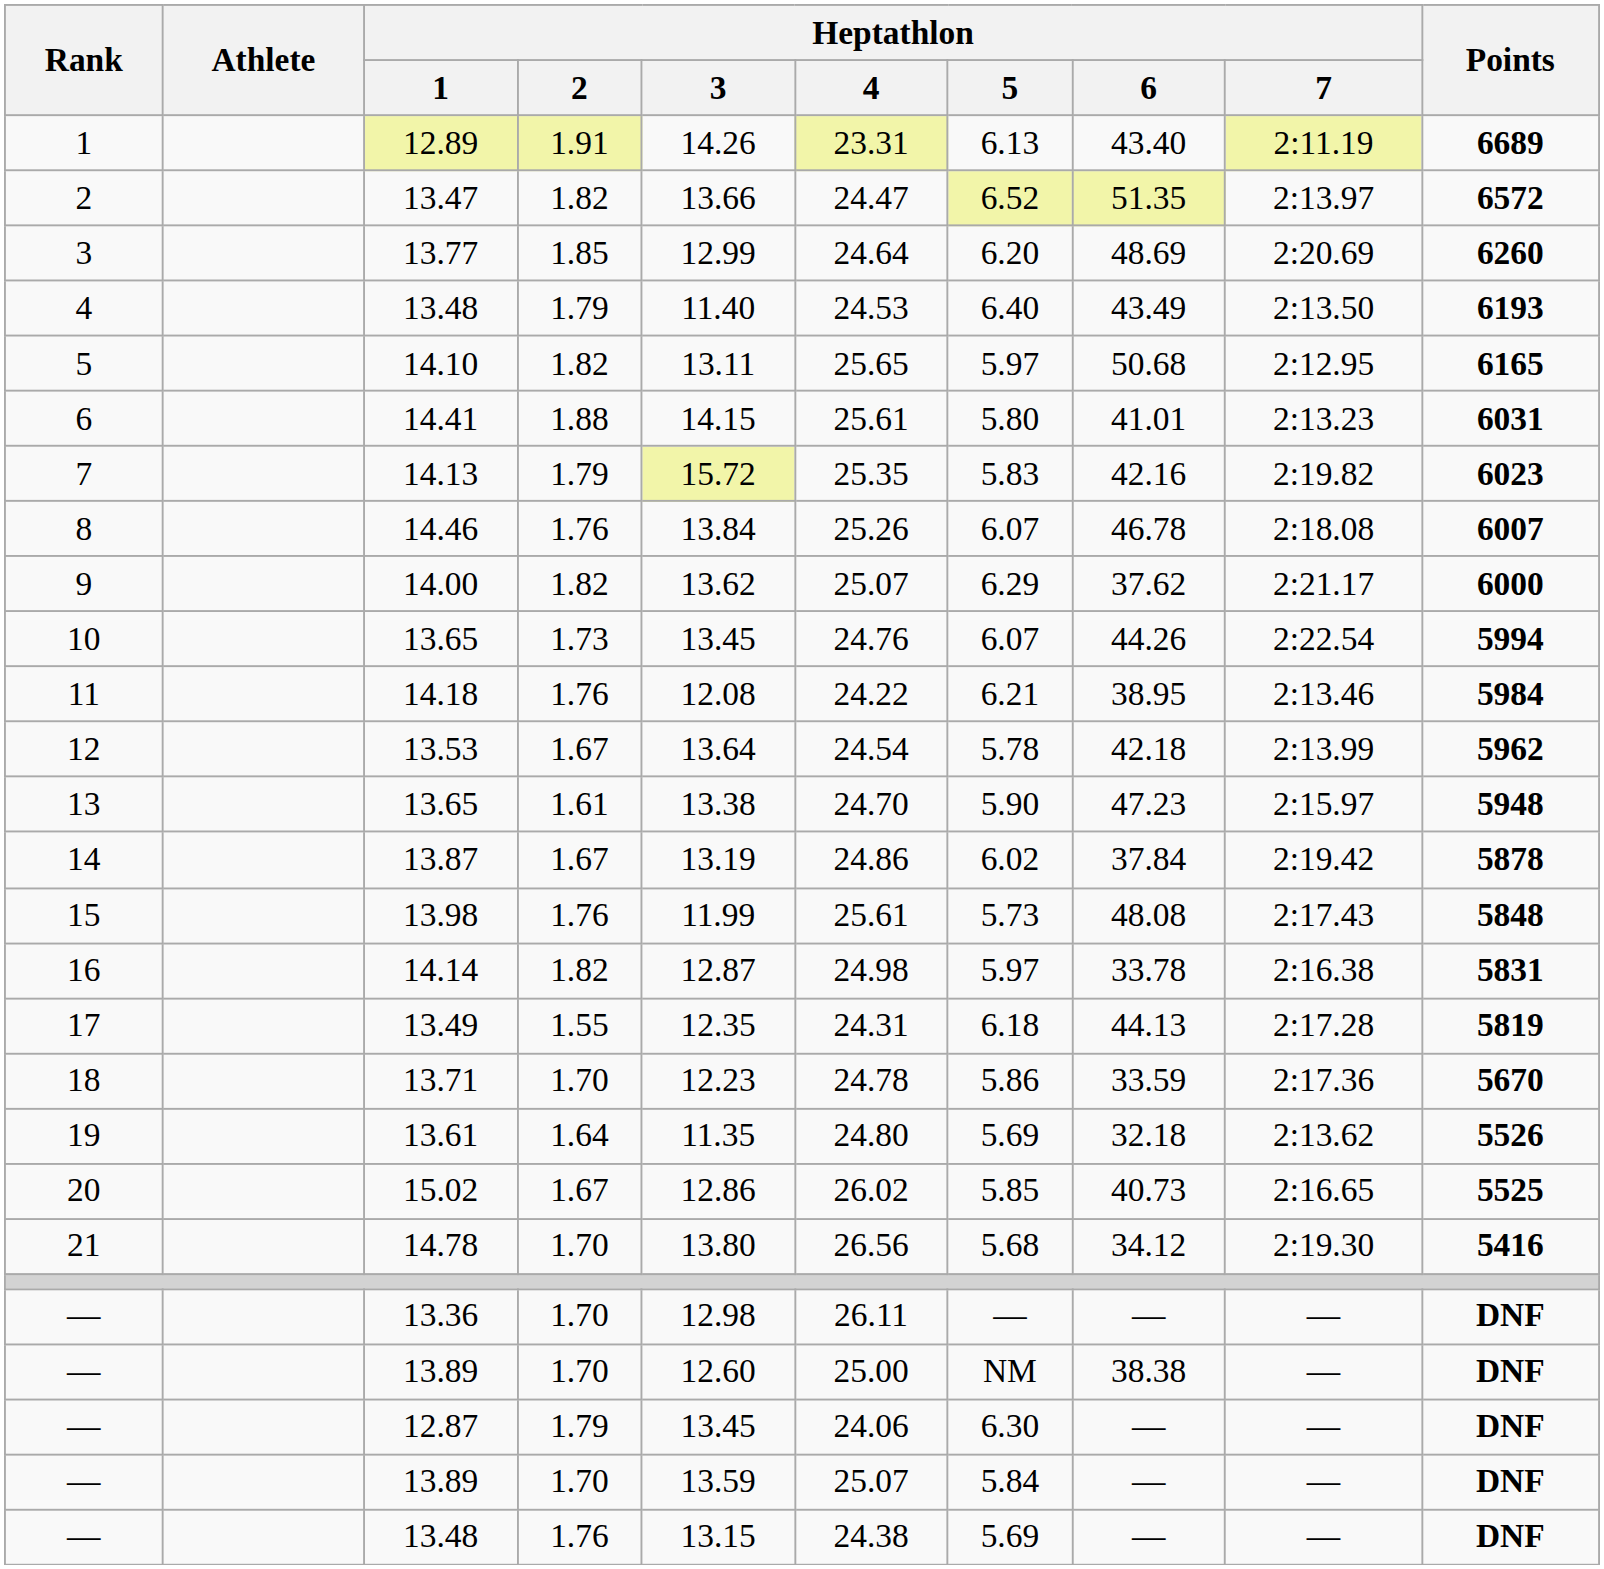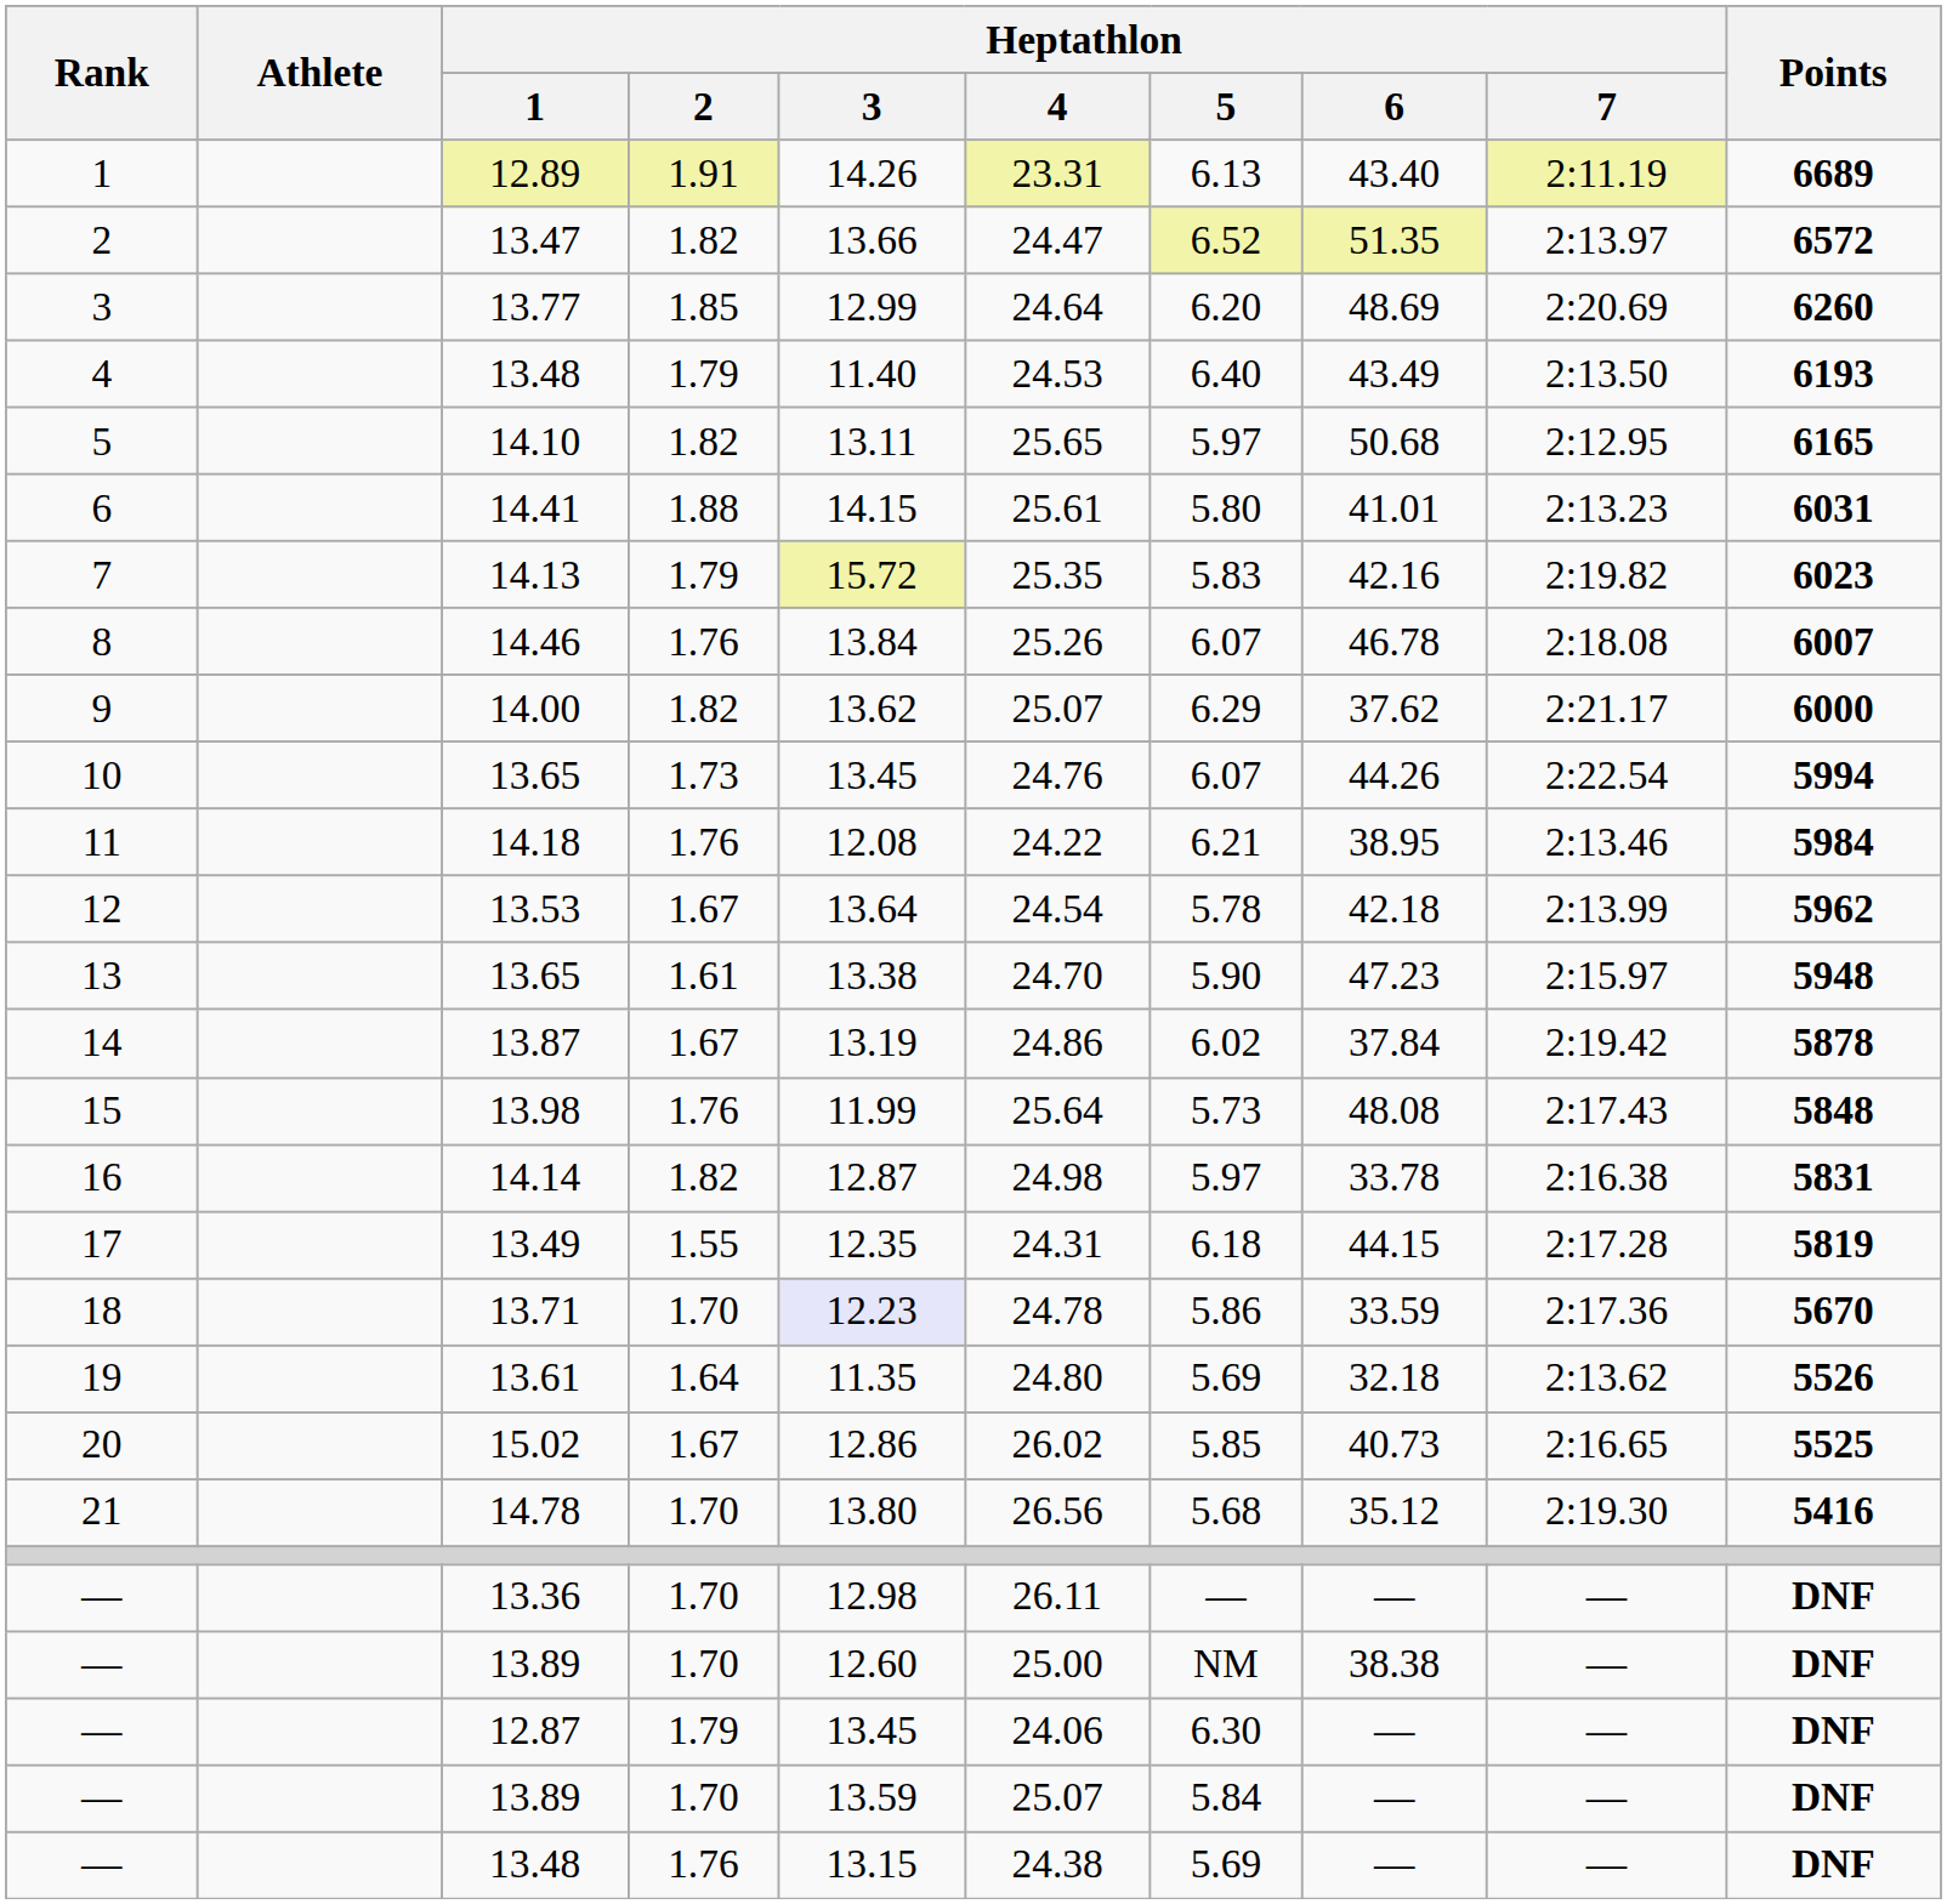13.98 | Heptathlon / 4: 25.61 -> 25.64
13.49 | Heptathlon / 6: 44.13 -> 44.15
13.71 | Heptathlon / 3: no background -> lavender background
14.78 | Heptathlon / 6: 34.12 -> 35.12
